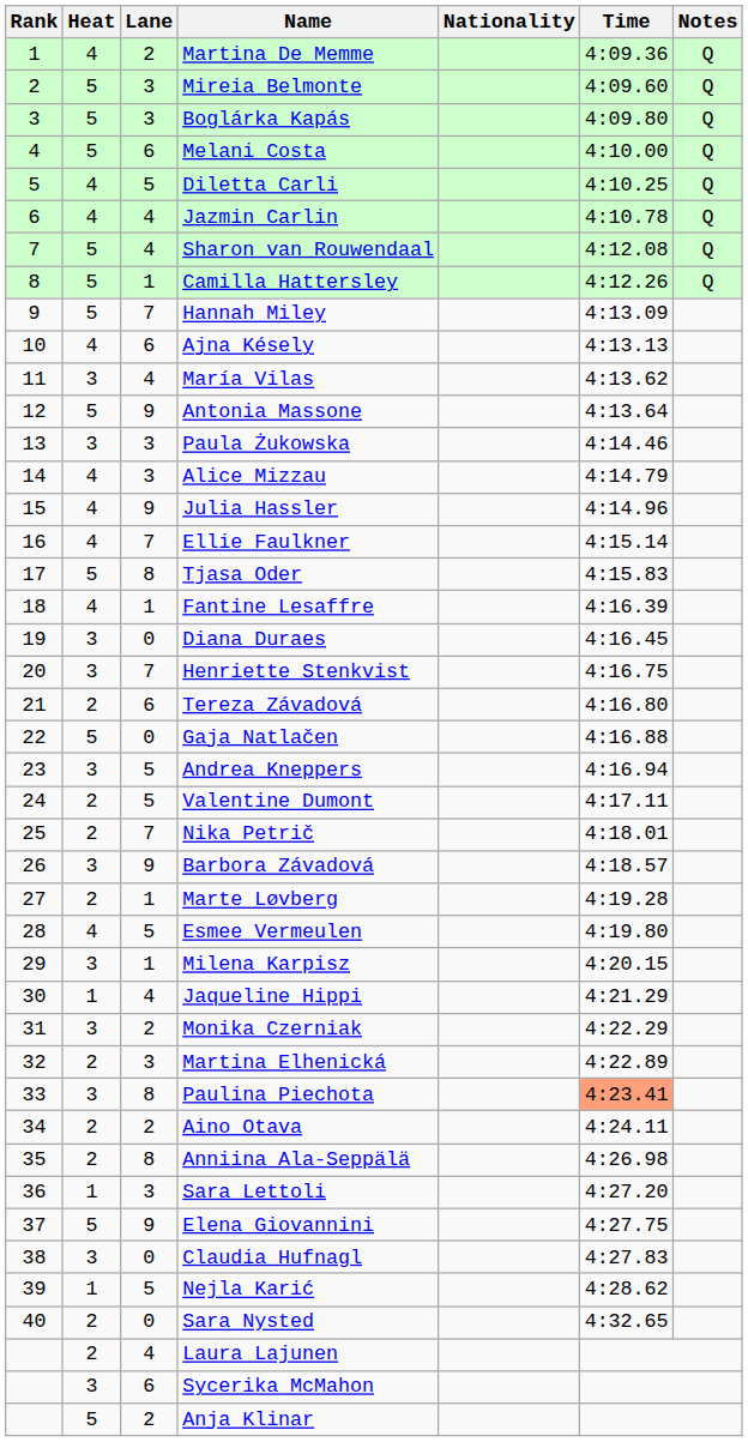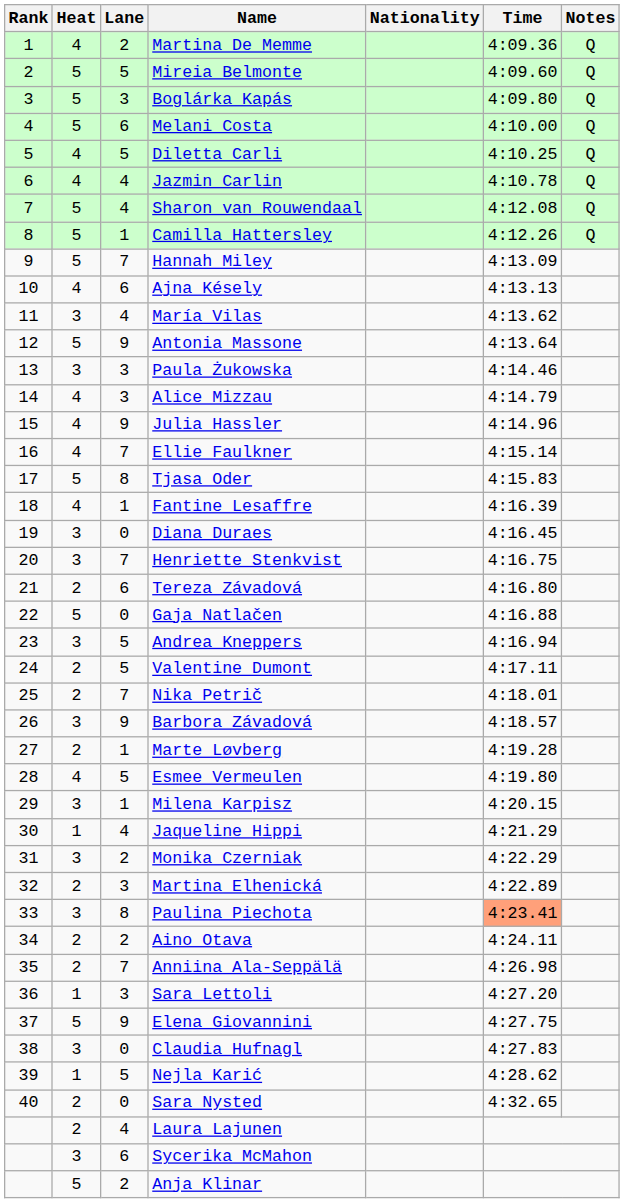Mireia Belmonte | Lane: 3 -> 5
Anniina Ala-Seppälä | Lane: 8 -> 7
